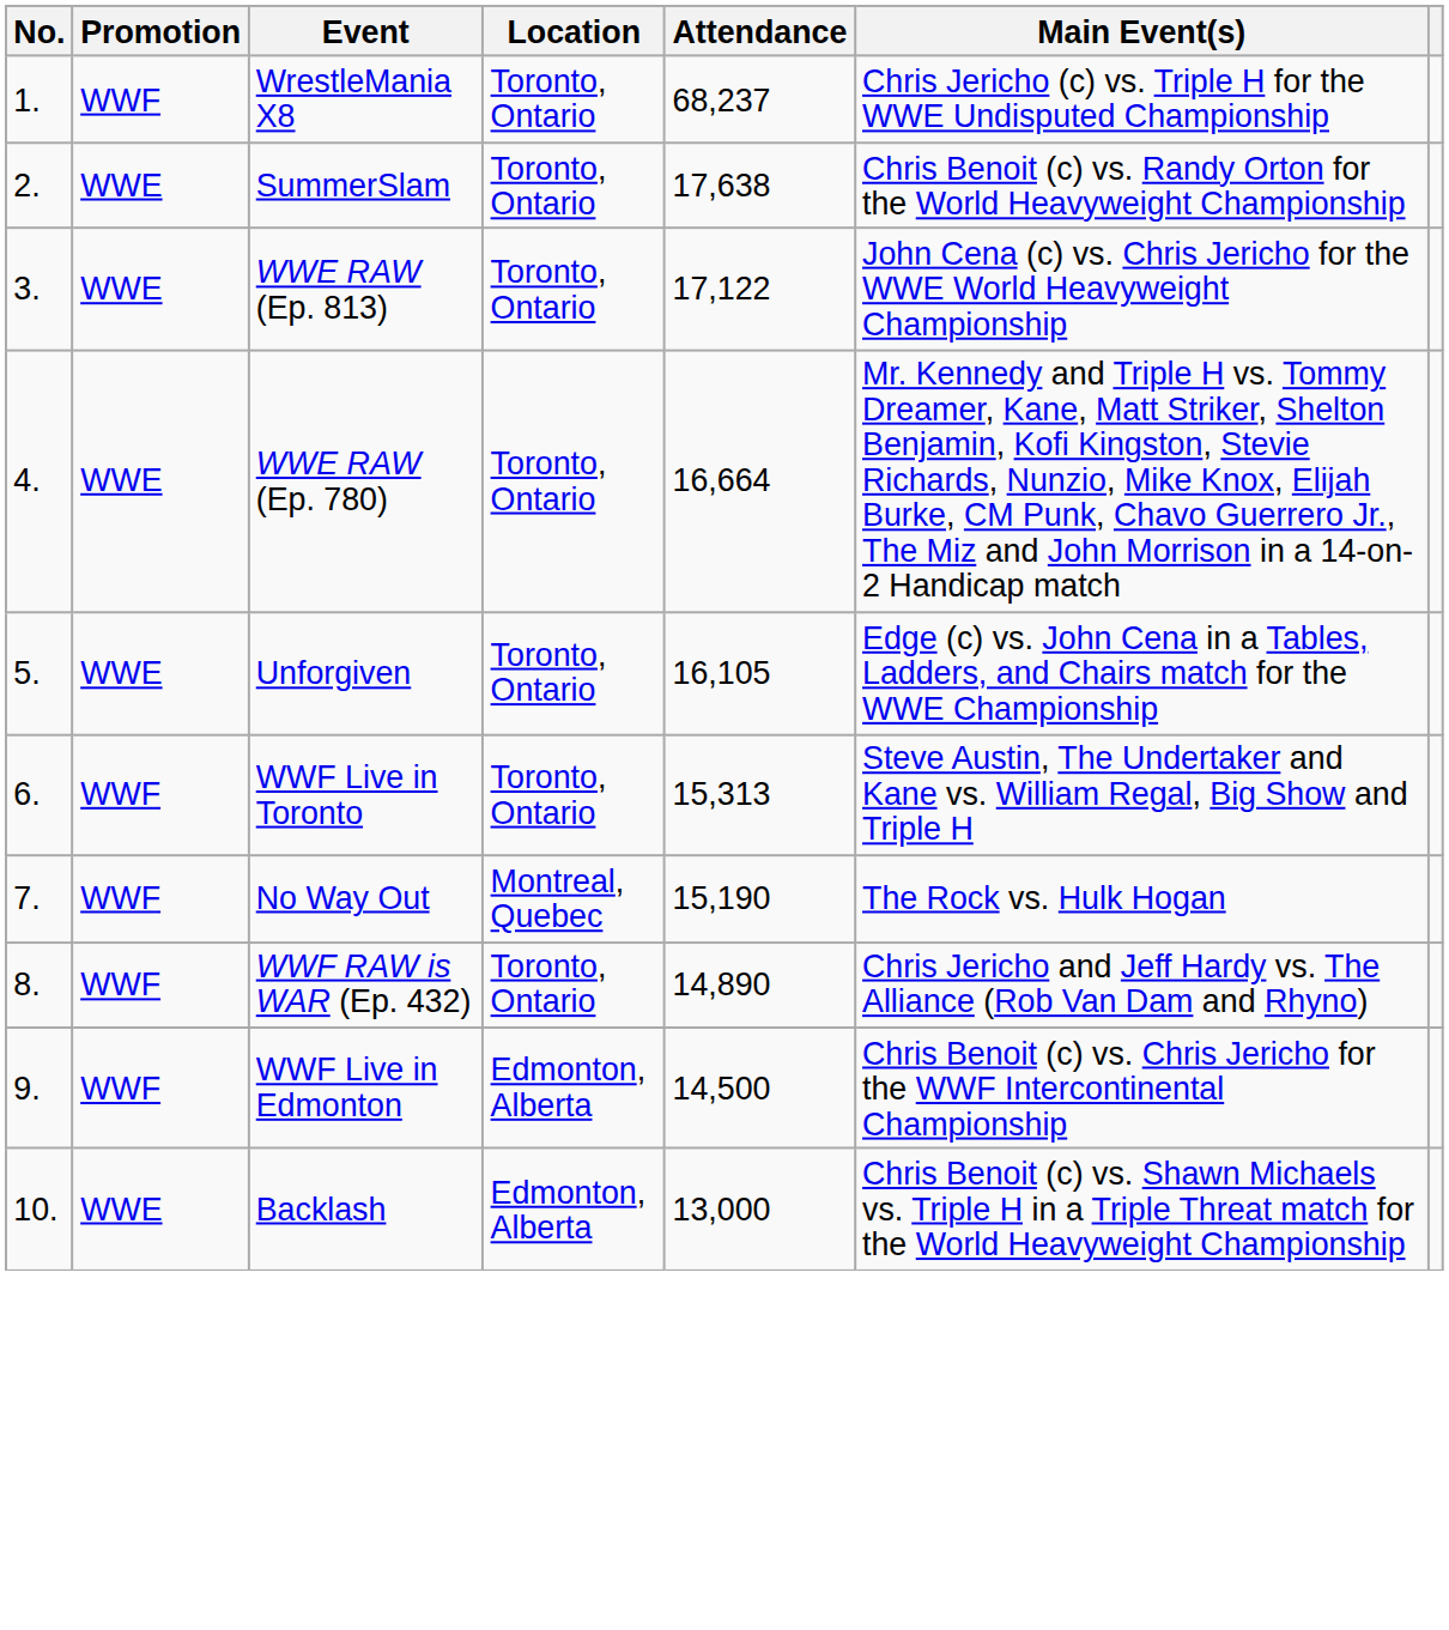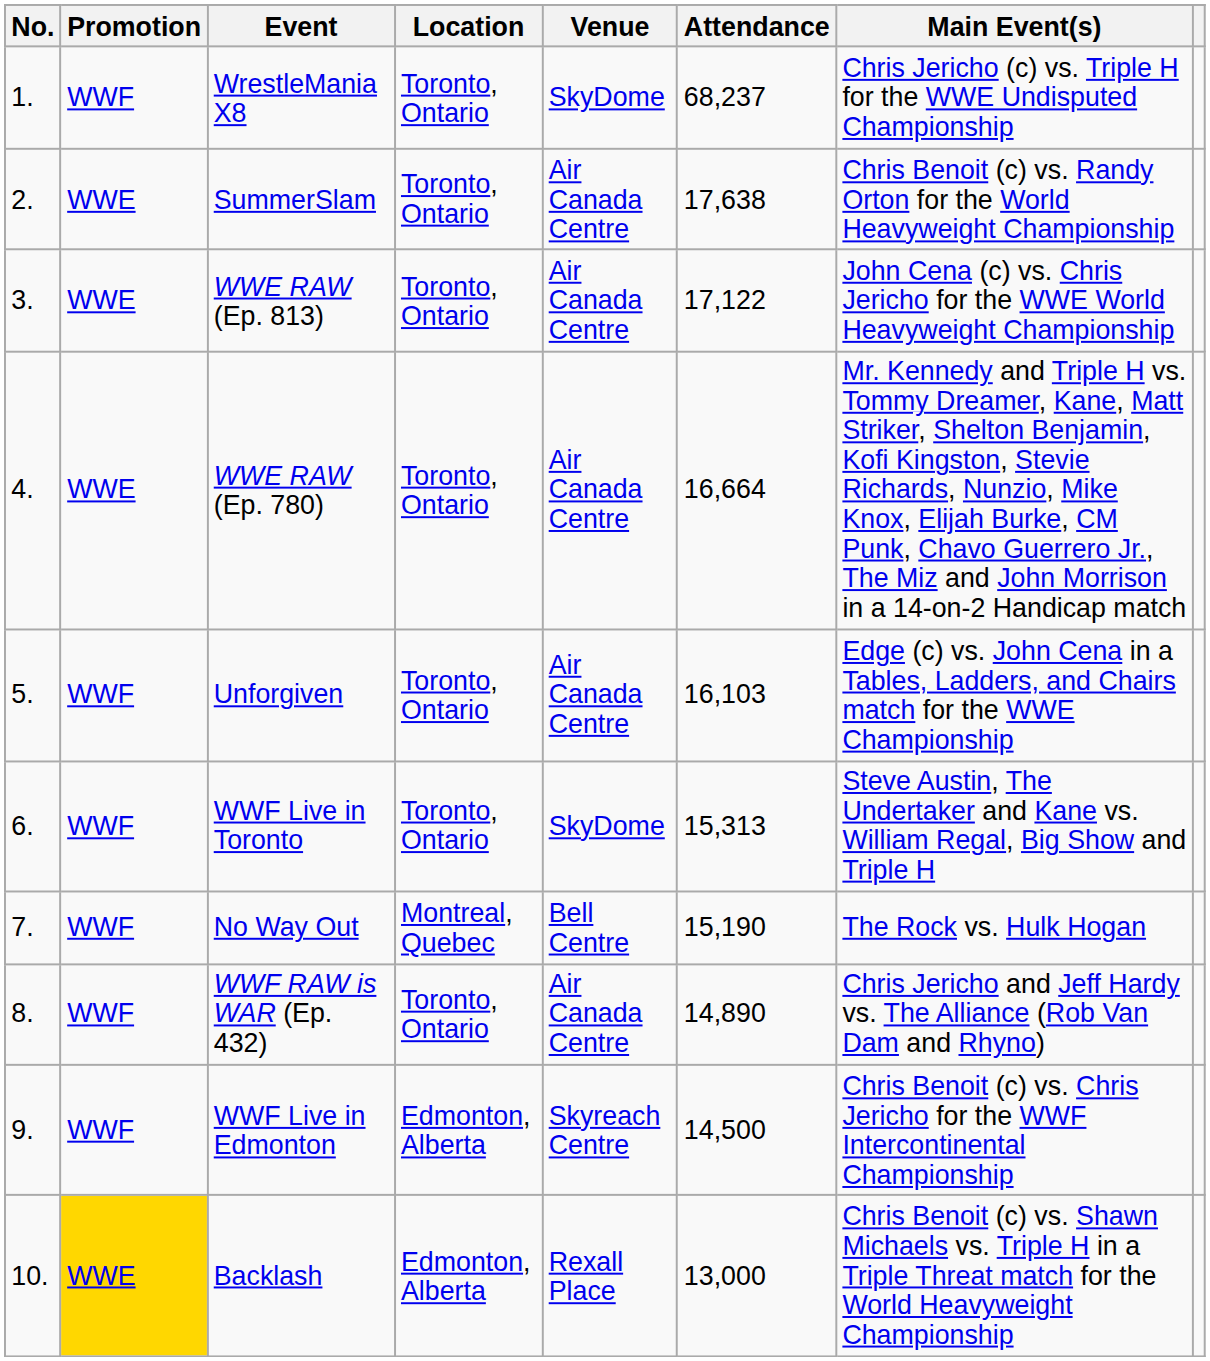+ column: Venue | SkyDome | Air Canada Centre | Air Canada Centre | Air Canada Centre | Air Canada Centre | SkyDome | Bell Centre | Air Canada Centre | Skyreach Centre | Rexall Place
Unforgiven | Promotion: WWE -> WWF
Unforgiven | Attendance: 16,105 -> 16,103
Backlash | Promotion: no background -> gold background
